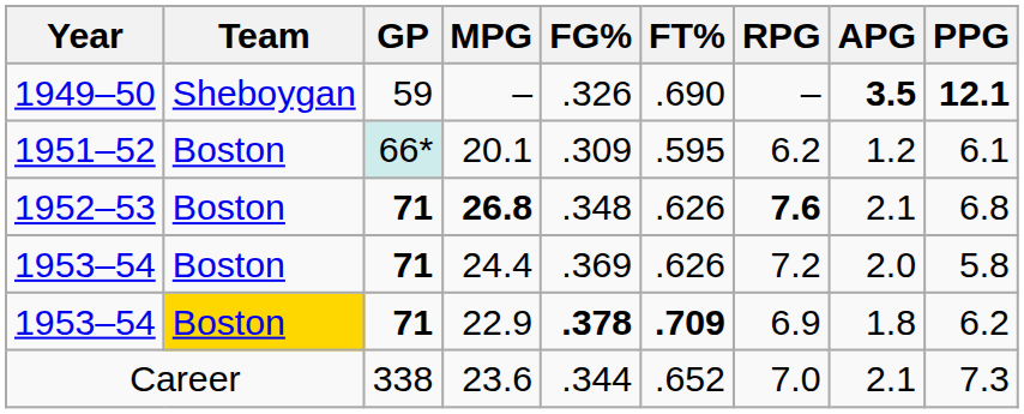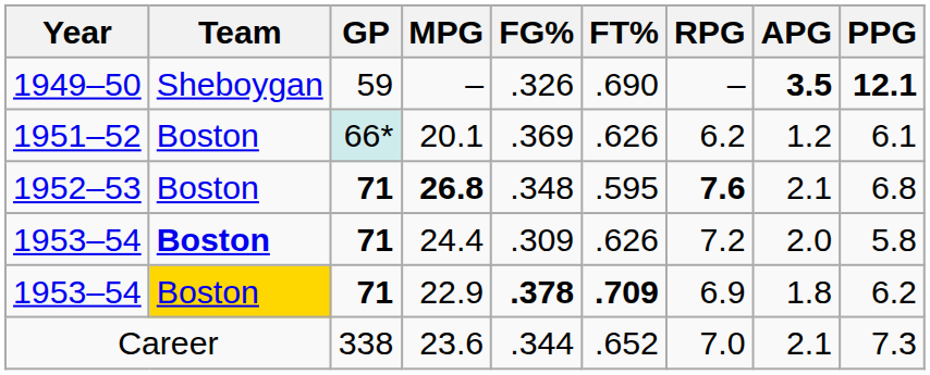20.1 | FG%: .309 -> .369
20.1 | FT%: .595 -> .626
26.8 | FT%: .626 -> .595
24.4 | Team: normal -> bold
24.4 | FG%: .369 -> .309
